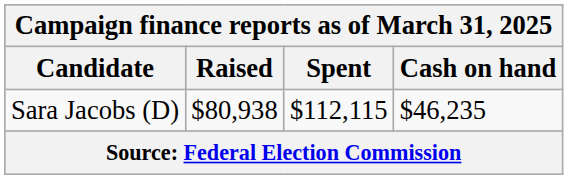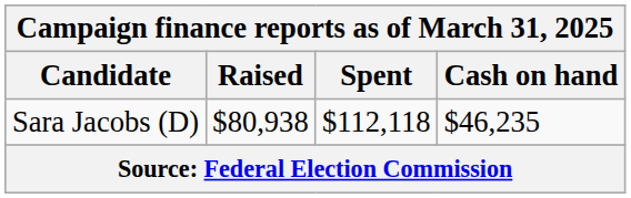Sara Jacobs (D) | Spent: $112,115 -> $112,118
